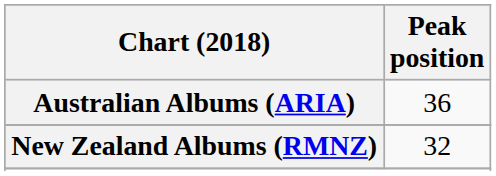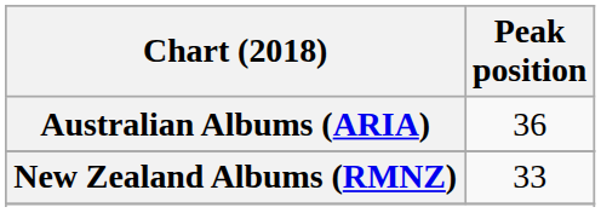New Zealand Albums (RMNZ) | Peak position: 32 -> 33
